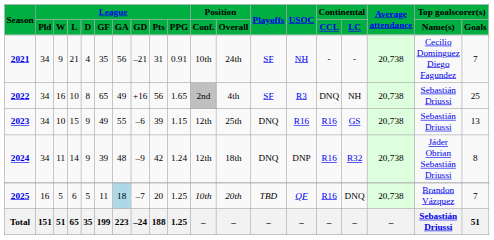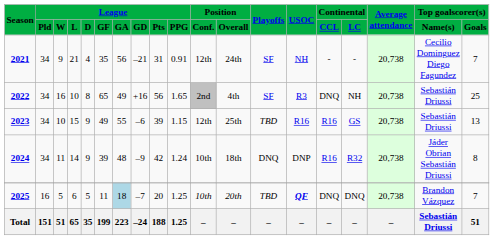2021 | Position / Conf.: 10th -> 12th
2023 | Playoffs: DNQ -> TBD
2024 | Position / Conf.: 12th -> 10th
2025 | USOC: normal -> bold
2025 | Continental / CCL: R16 -> DNQ
